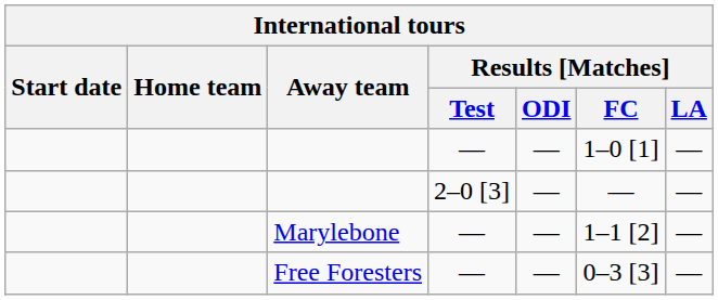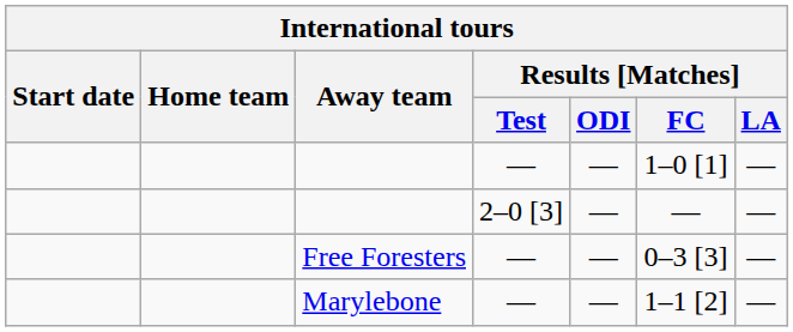rows swapped: Free Foresters <-> Marylebone
